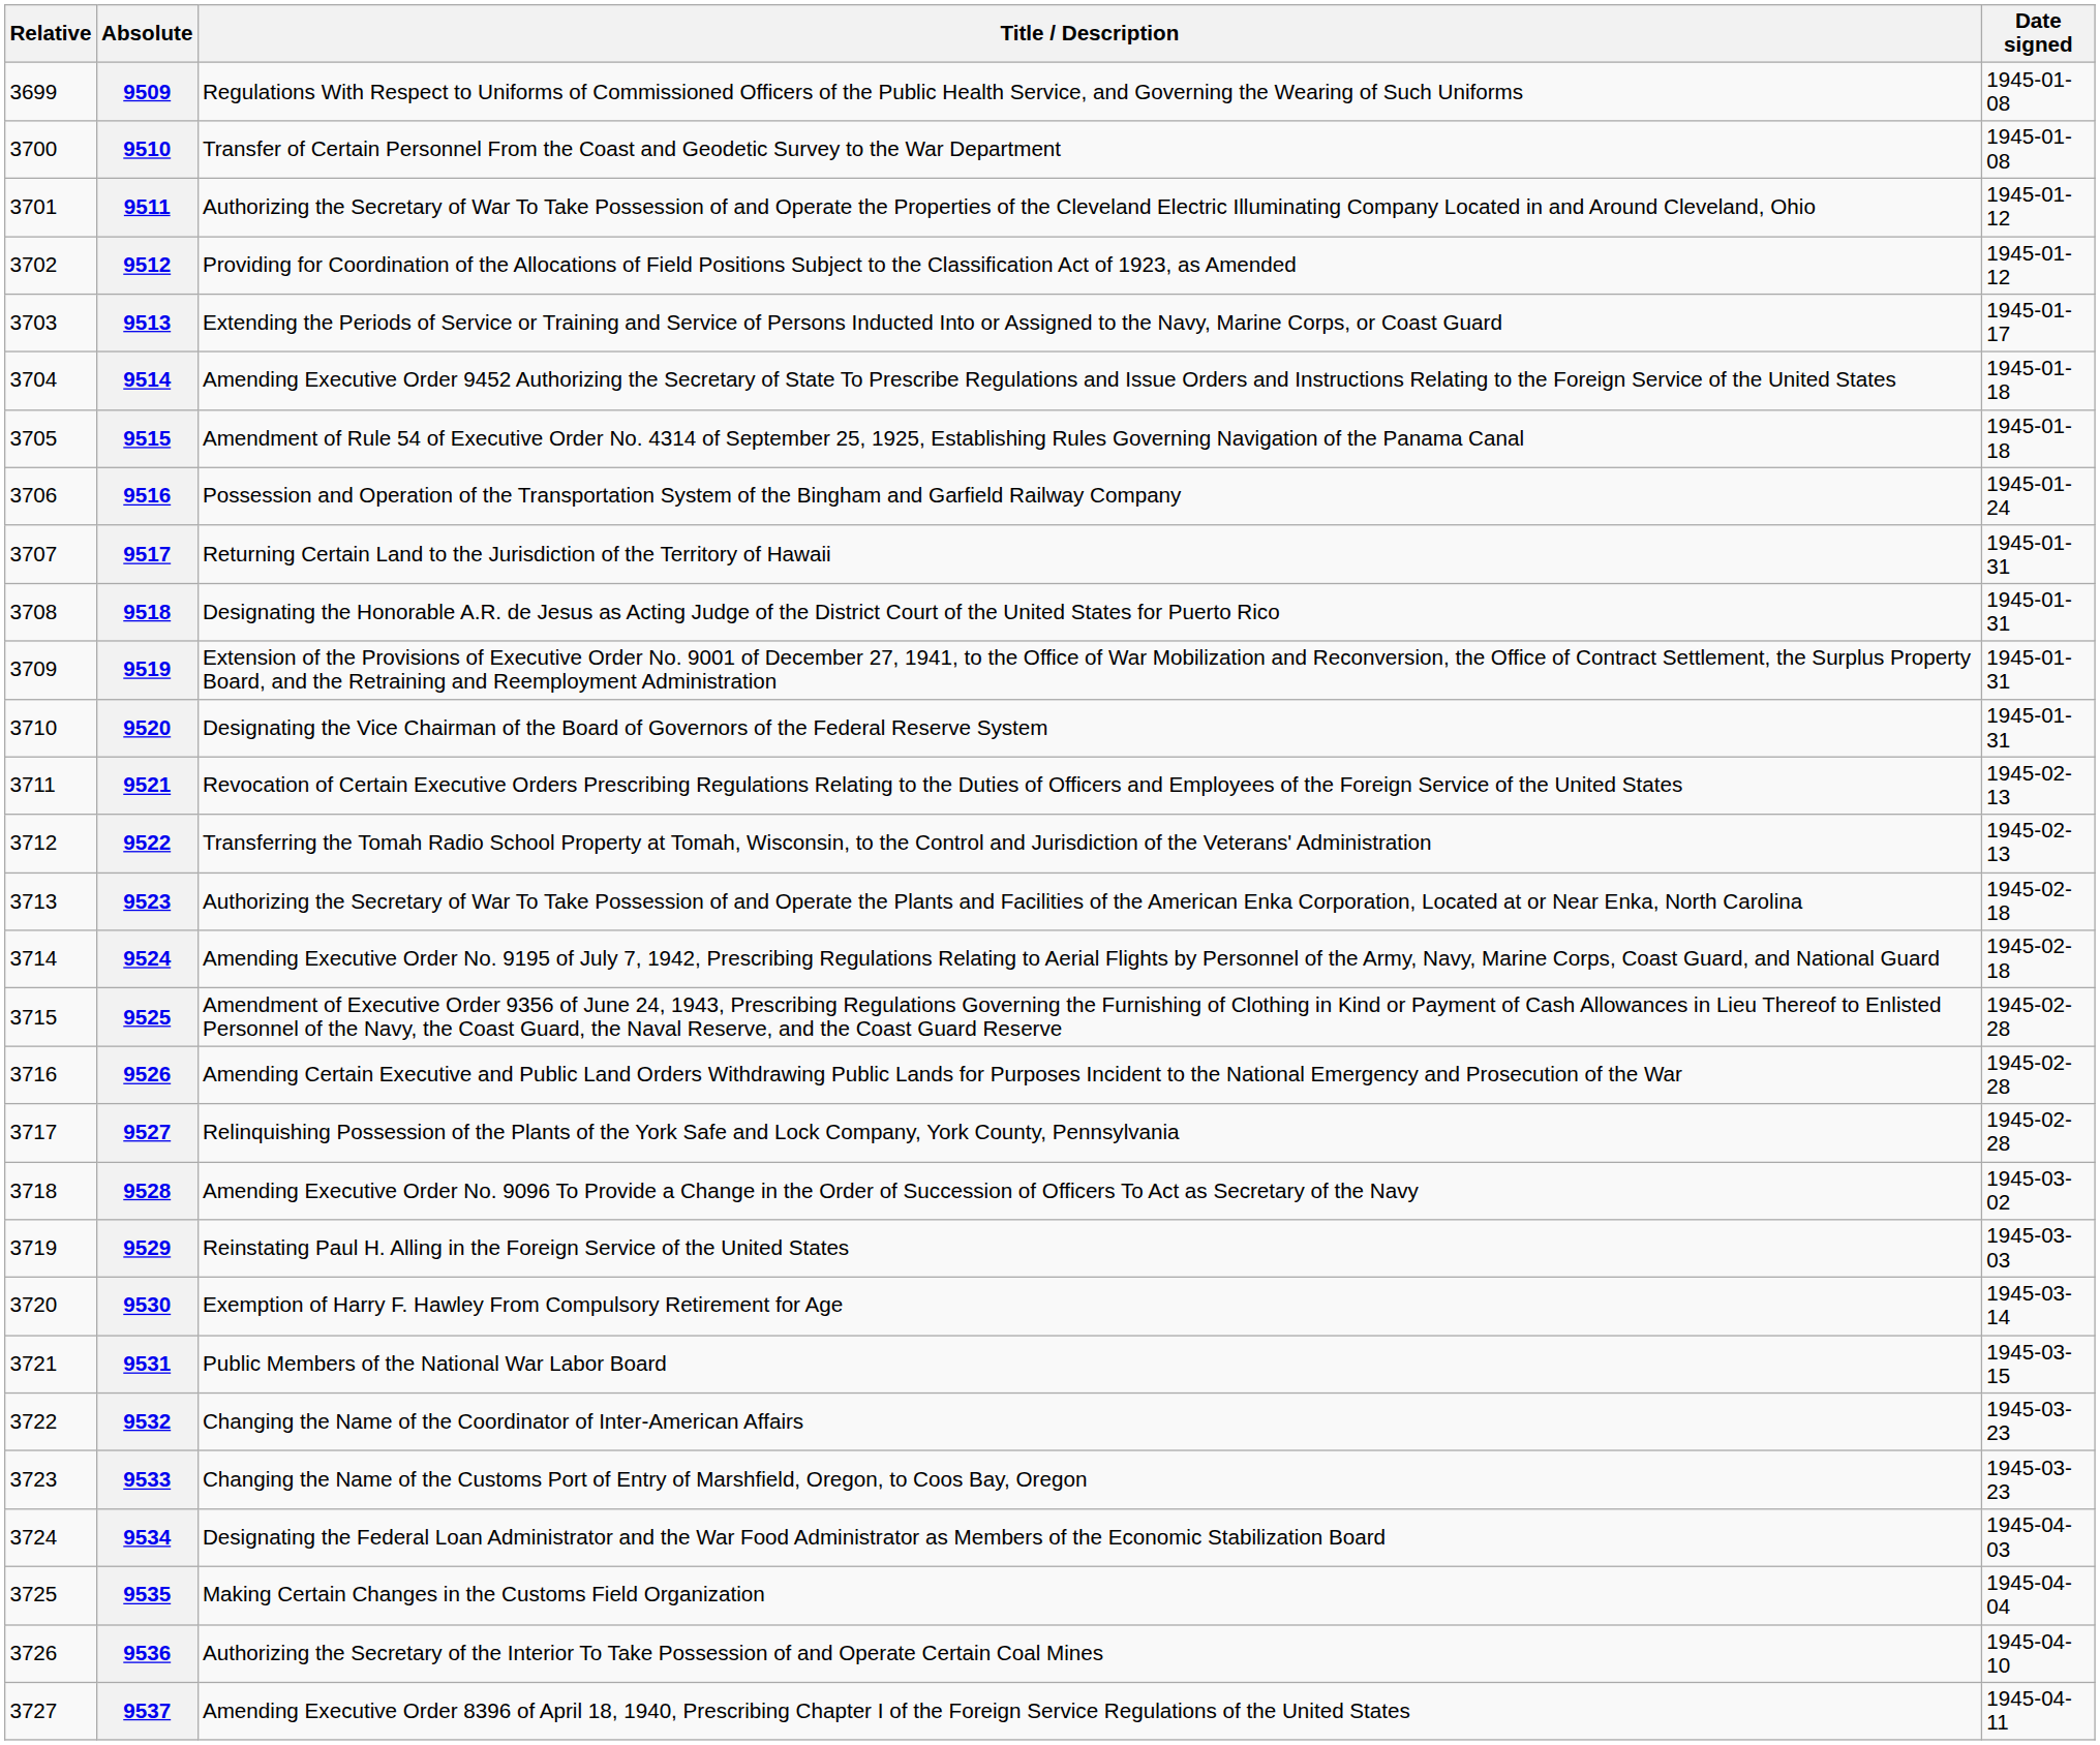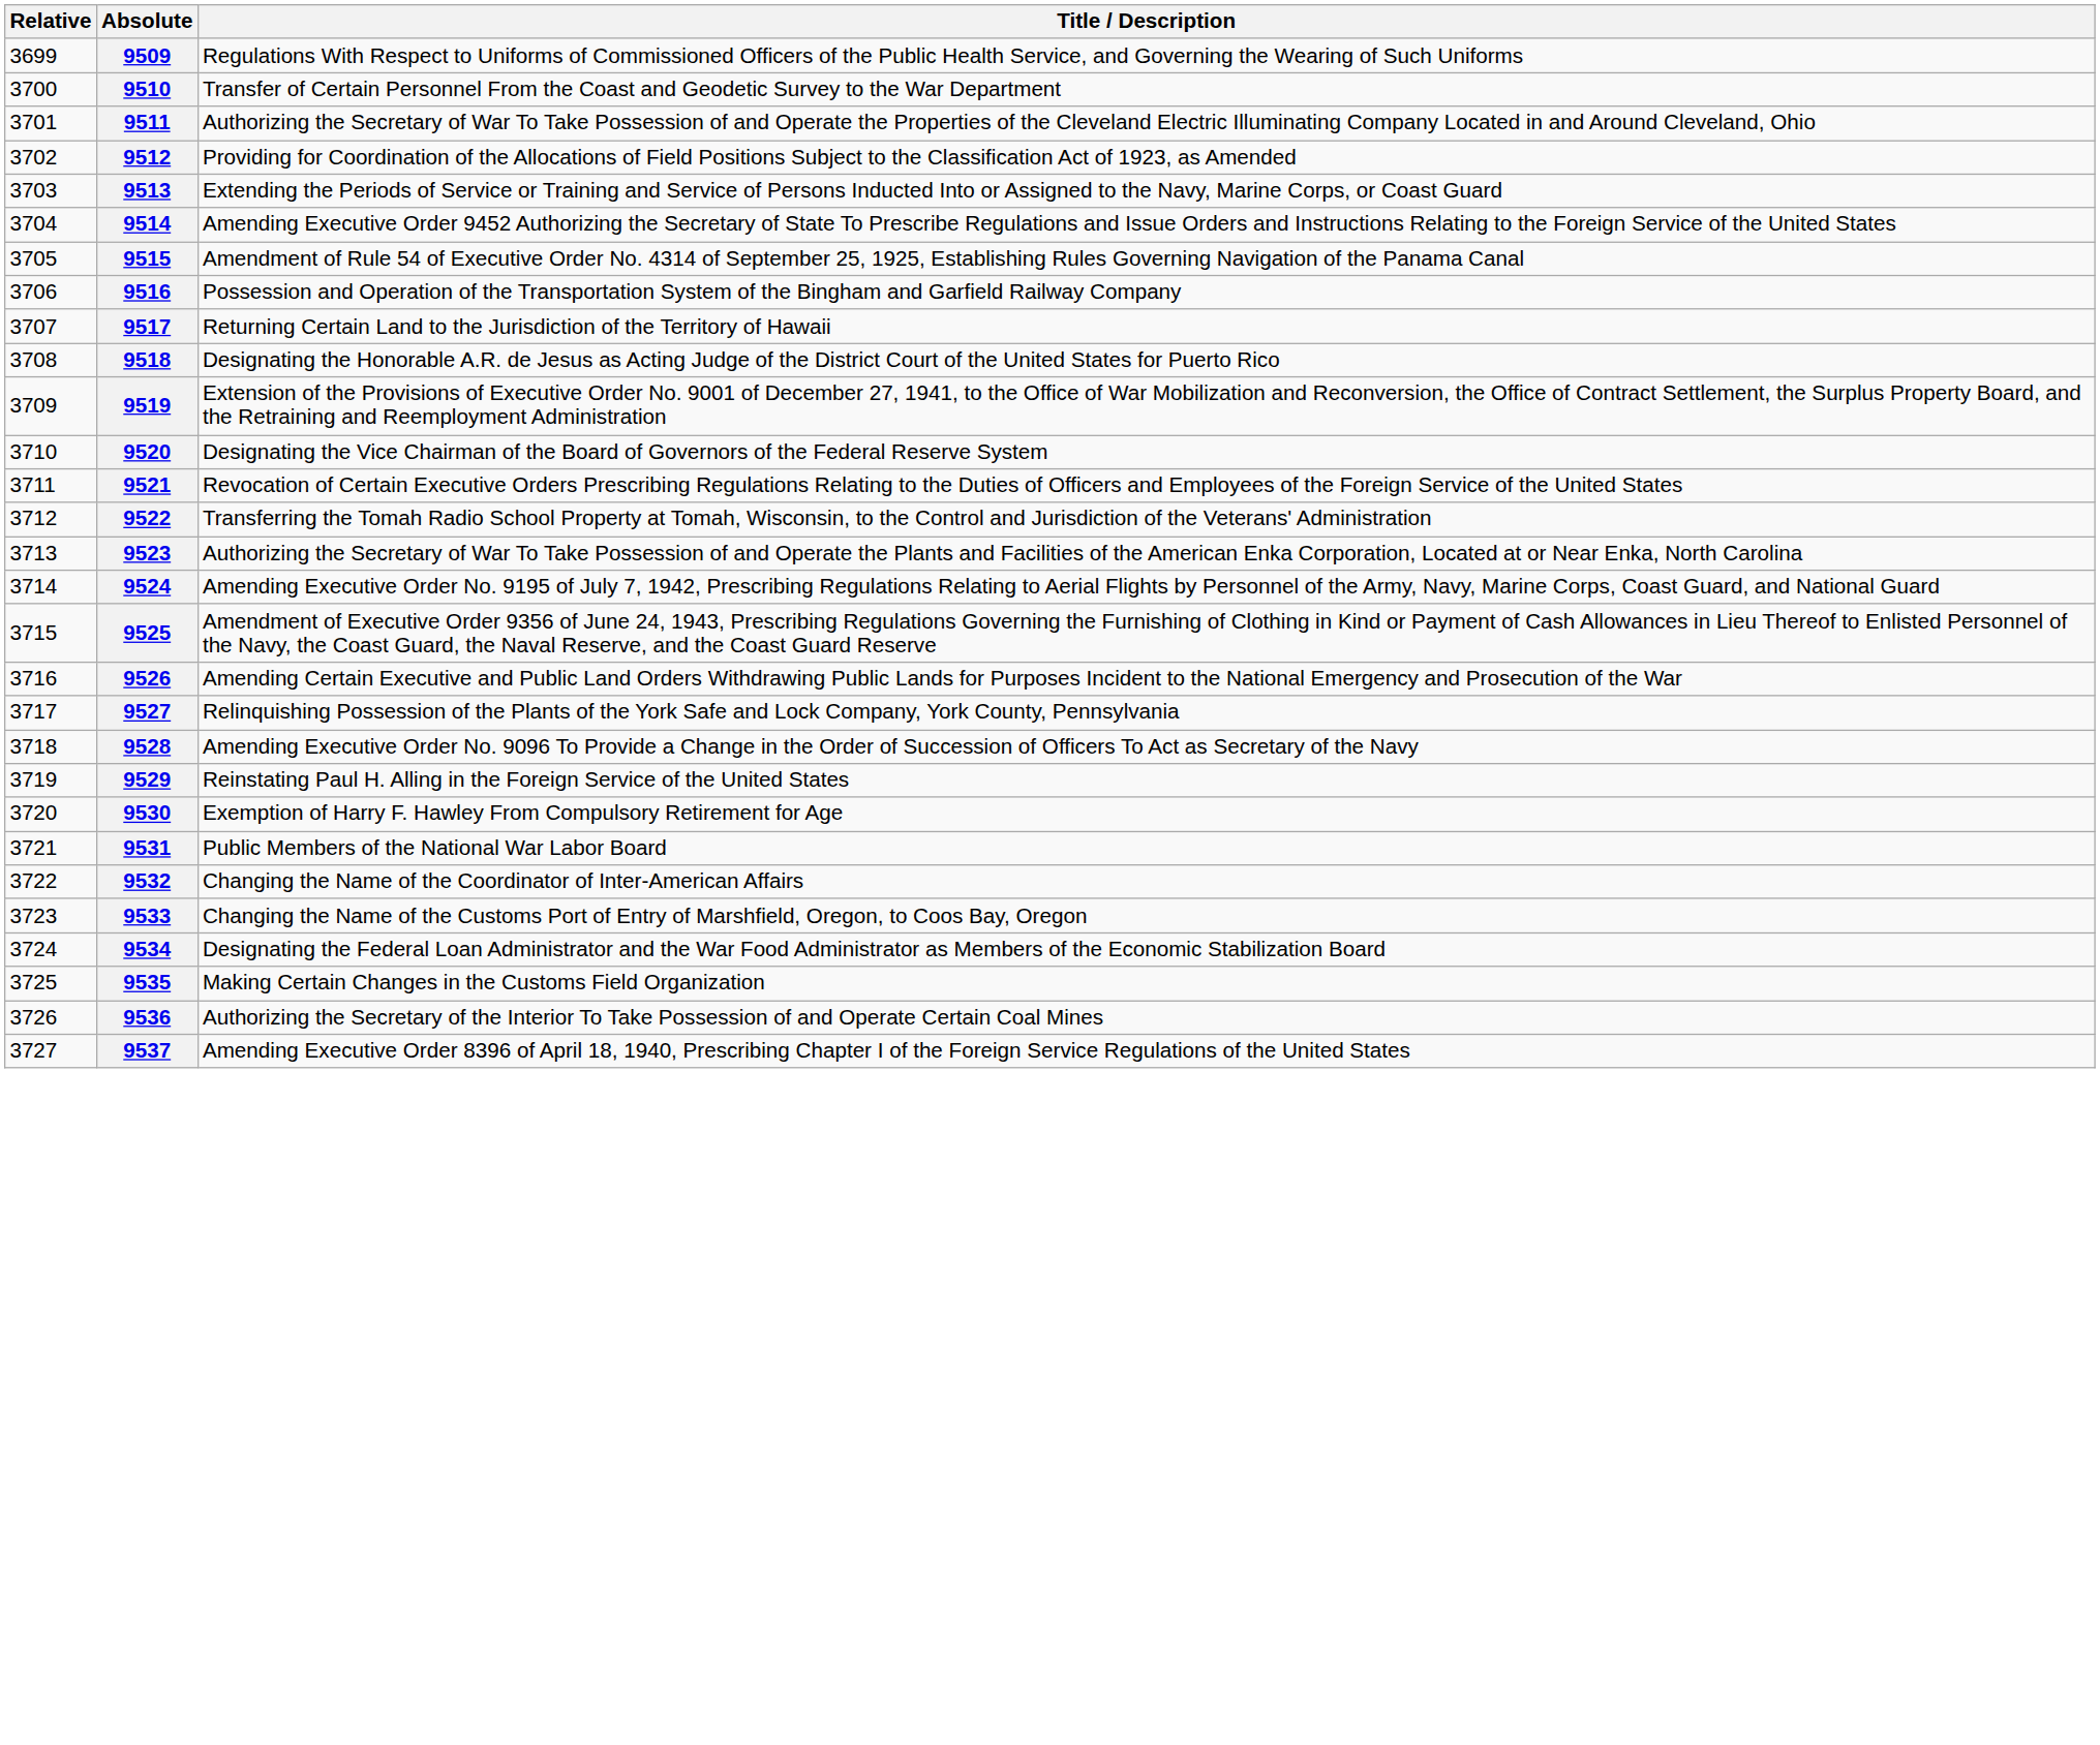- column: Date signed | 1945-01-08 | 1945-01-08 | 1945-01-12 | 1945-01-12 | 1945-01-17 | 1945-01-18 | 1945-01-18 | 1945-01-24 | 1945-01-31 | 1945-01-31 | 1945-01-31 | 1945-01-31 | 1945-02-13 | 1945-02-13 | 1945-02-18 | 1945-02-18 | 1945-02-28 | 1945-02-28 | 1945-02-28 | 1945-03-02 | 1945-03-03 | 1945-03-14 | 1945-03-15 | 1945-03-23 | 1945-03-23 | 1945-04-03 | 1945-04-04 | 1945-04-10 | 1945-04-11
